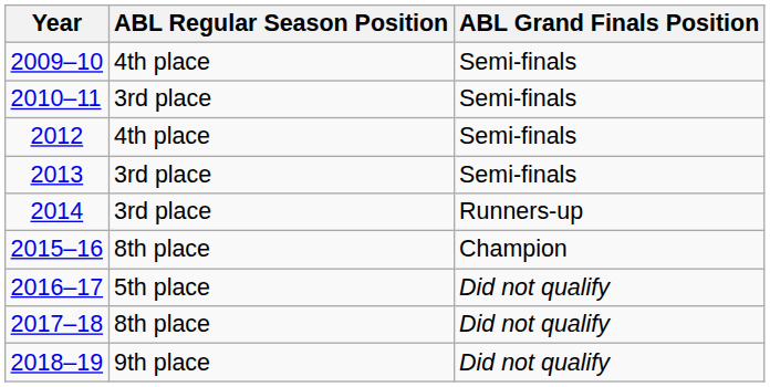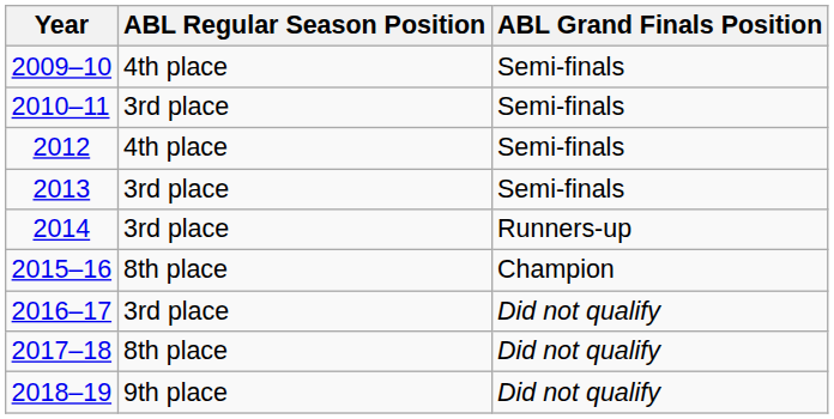2016–17 | ABL Regular Season Position: 5th place -> 3rd place
